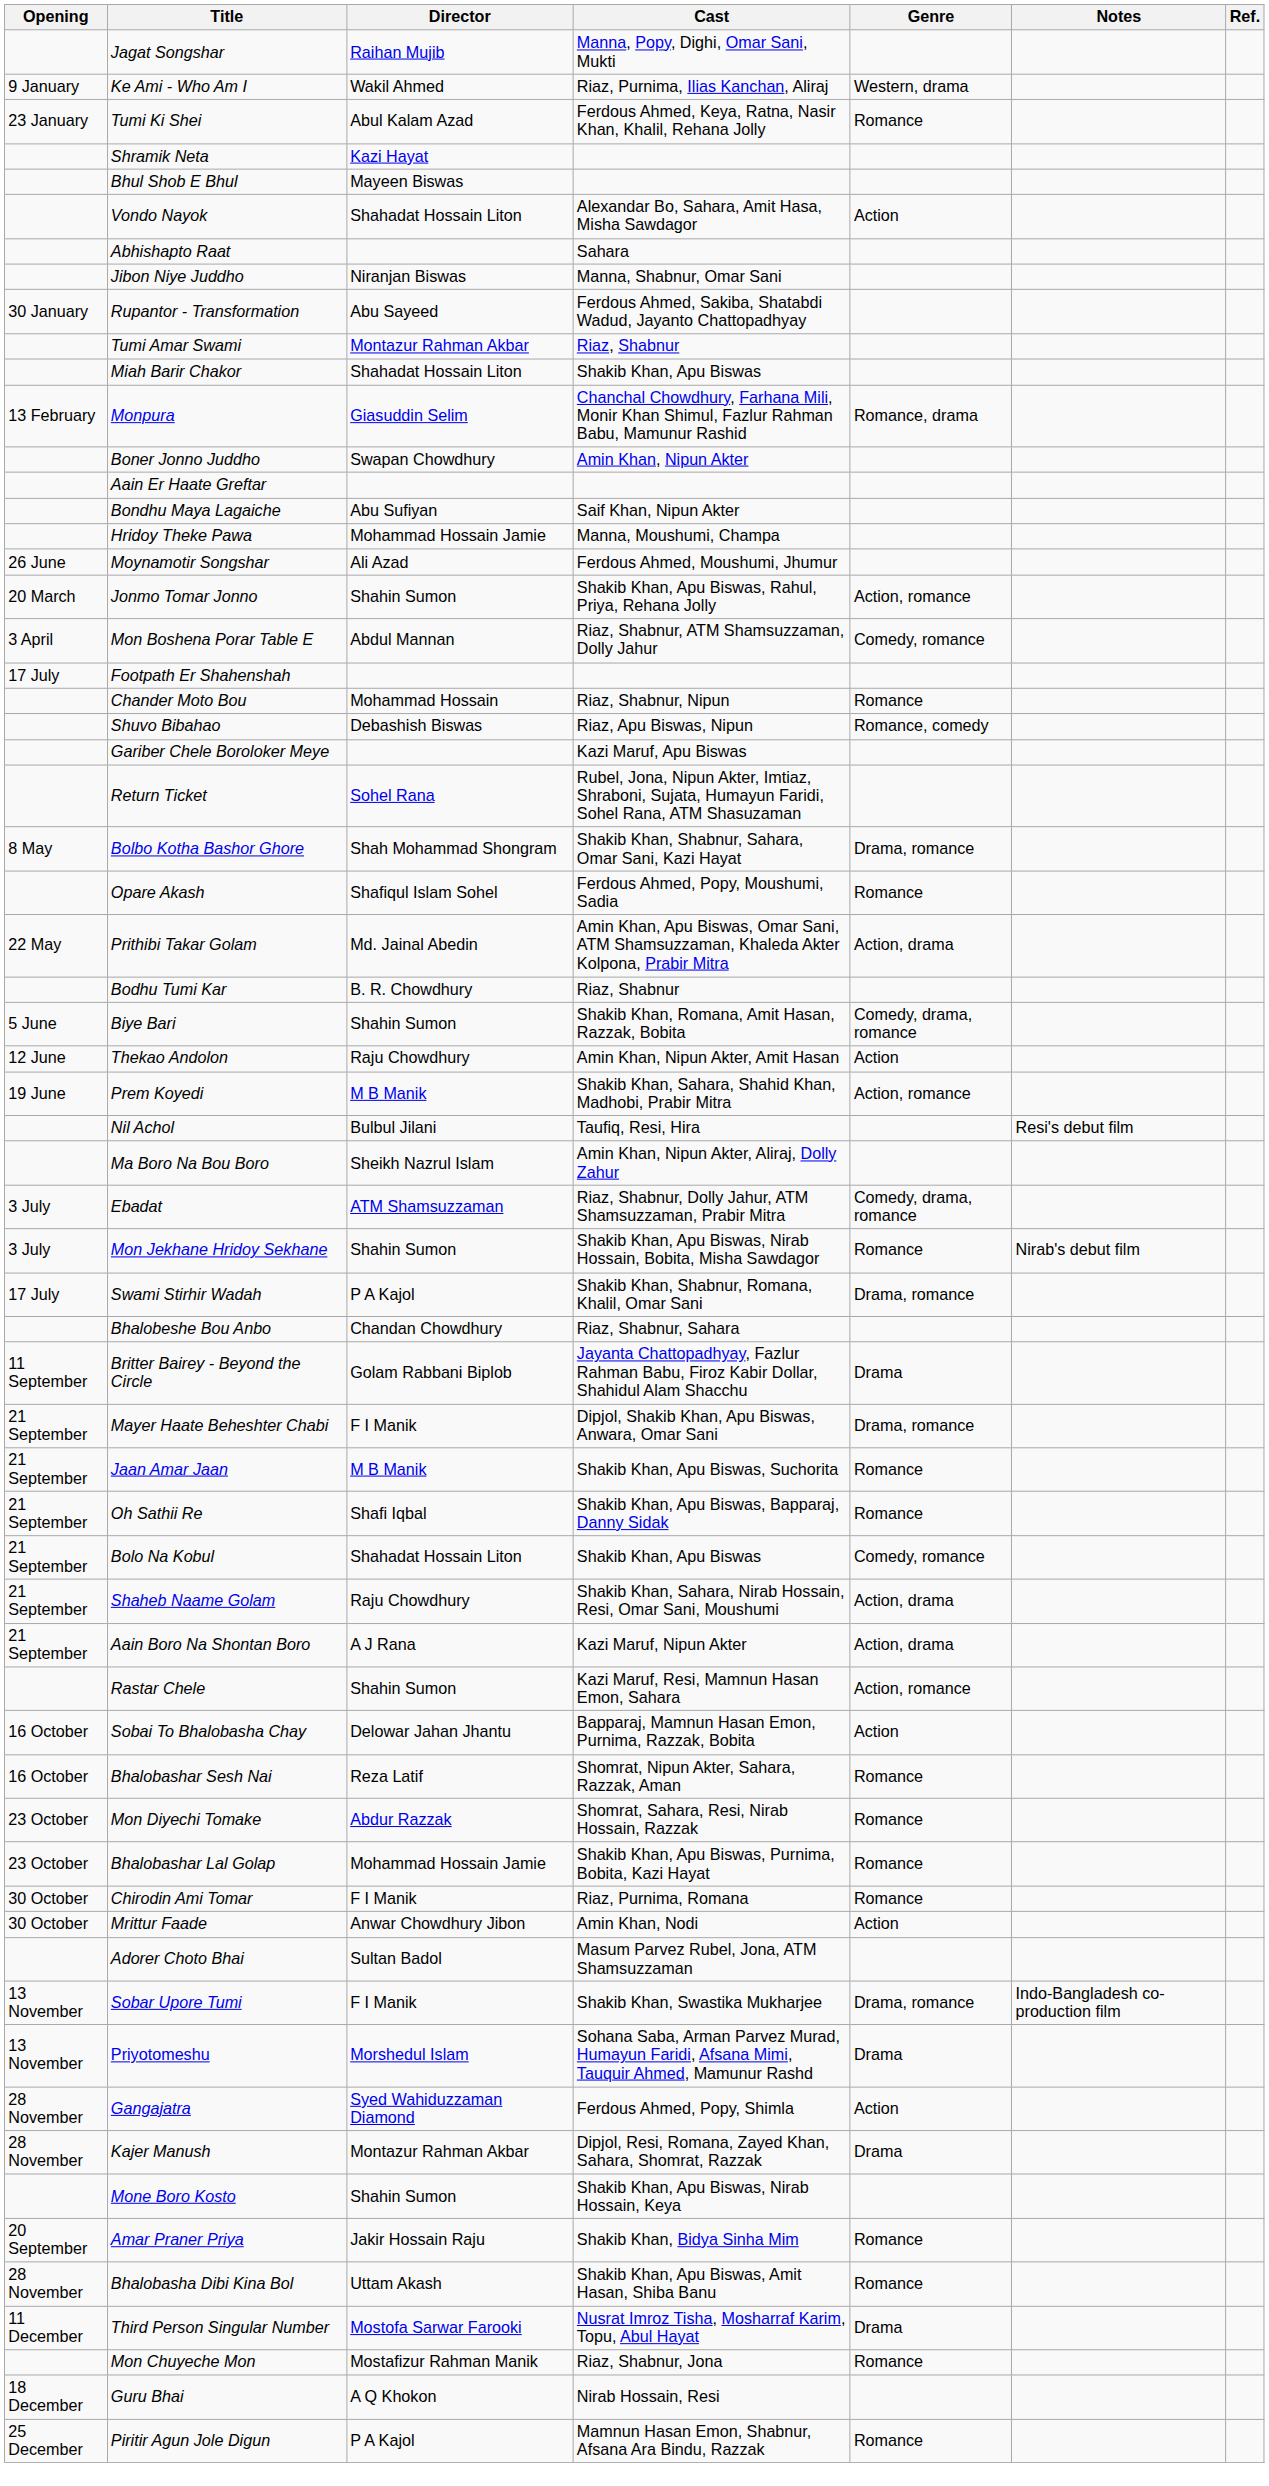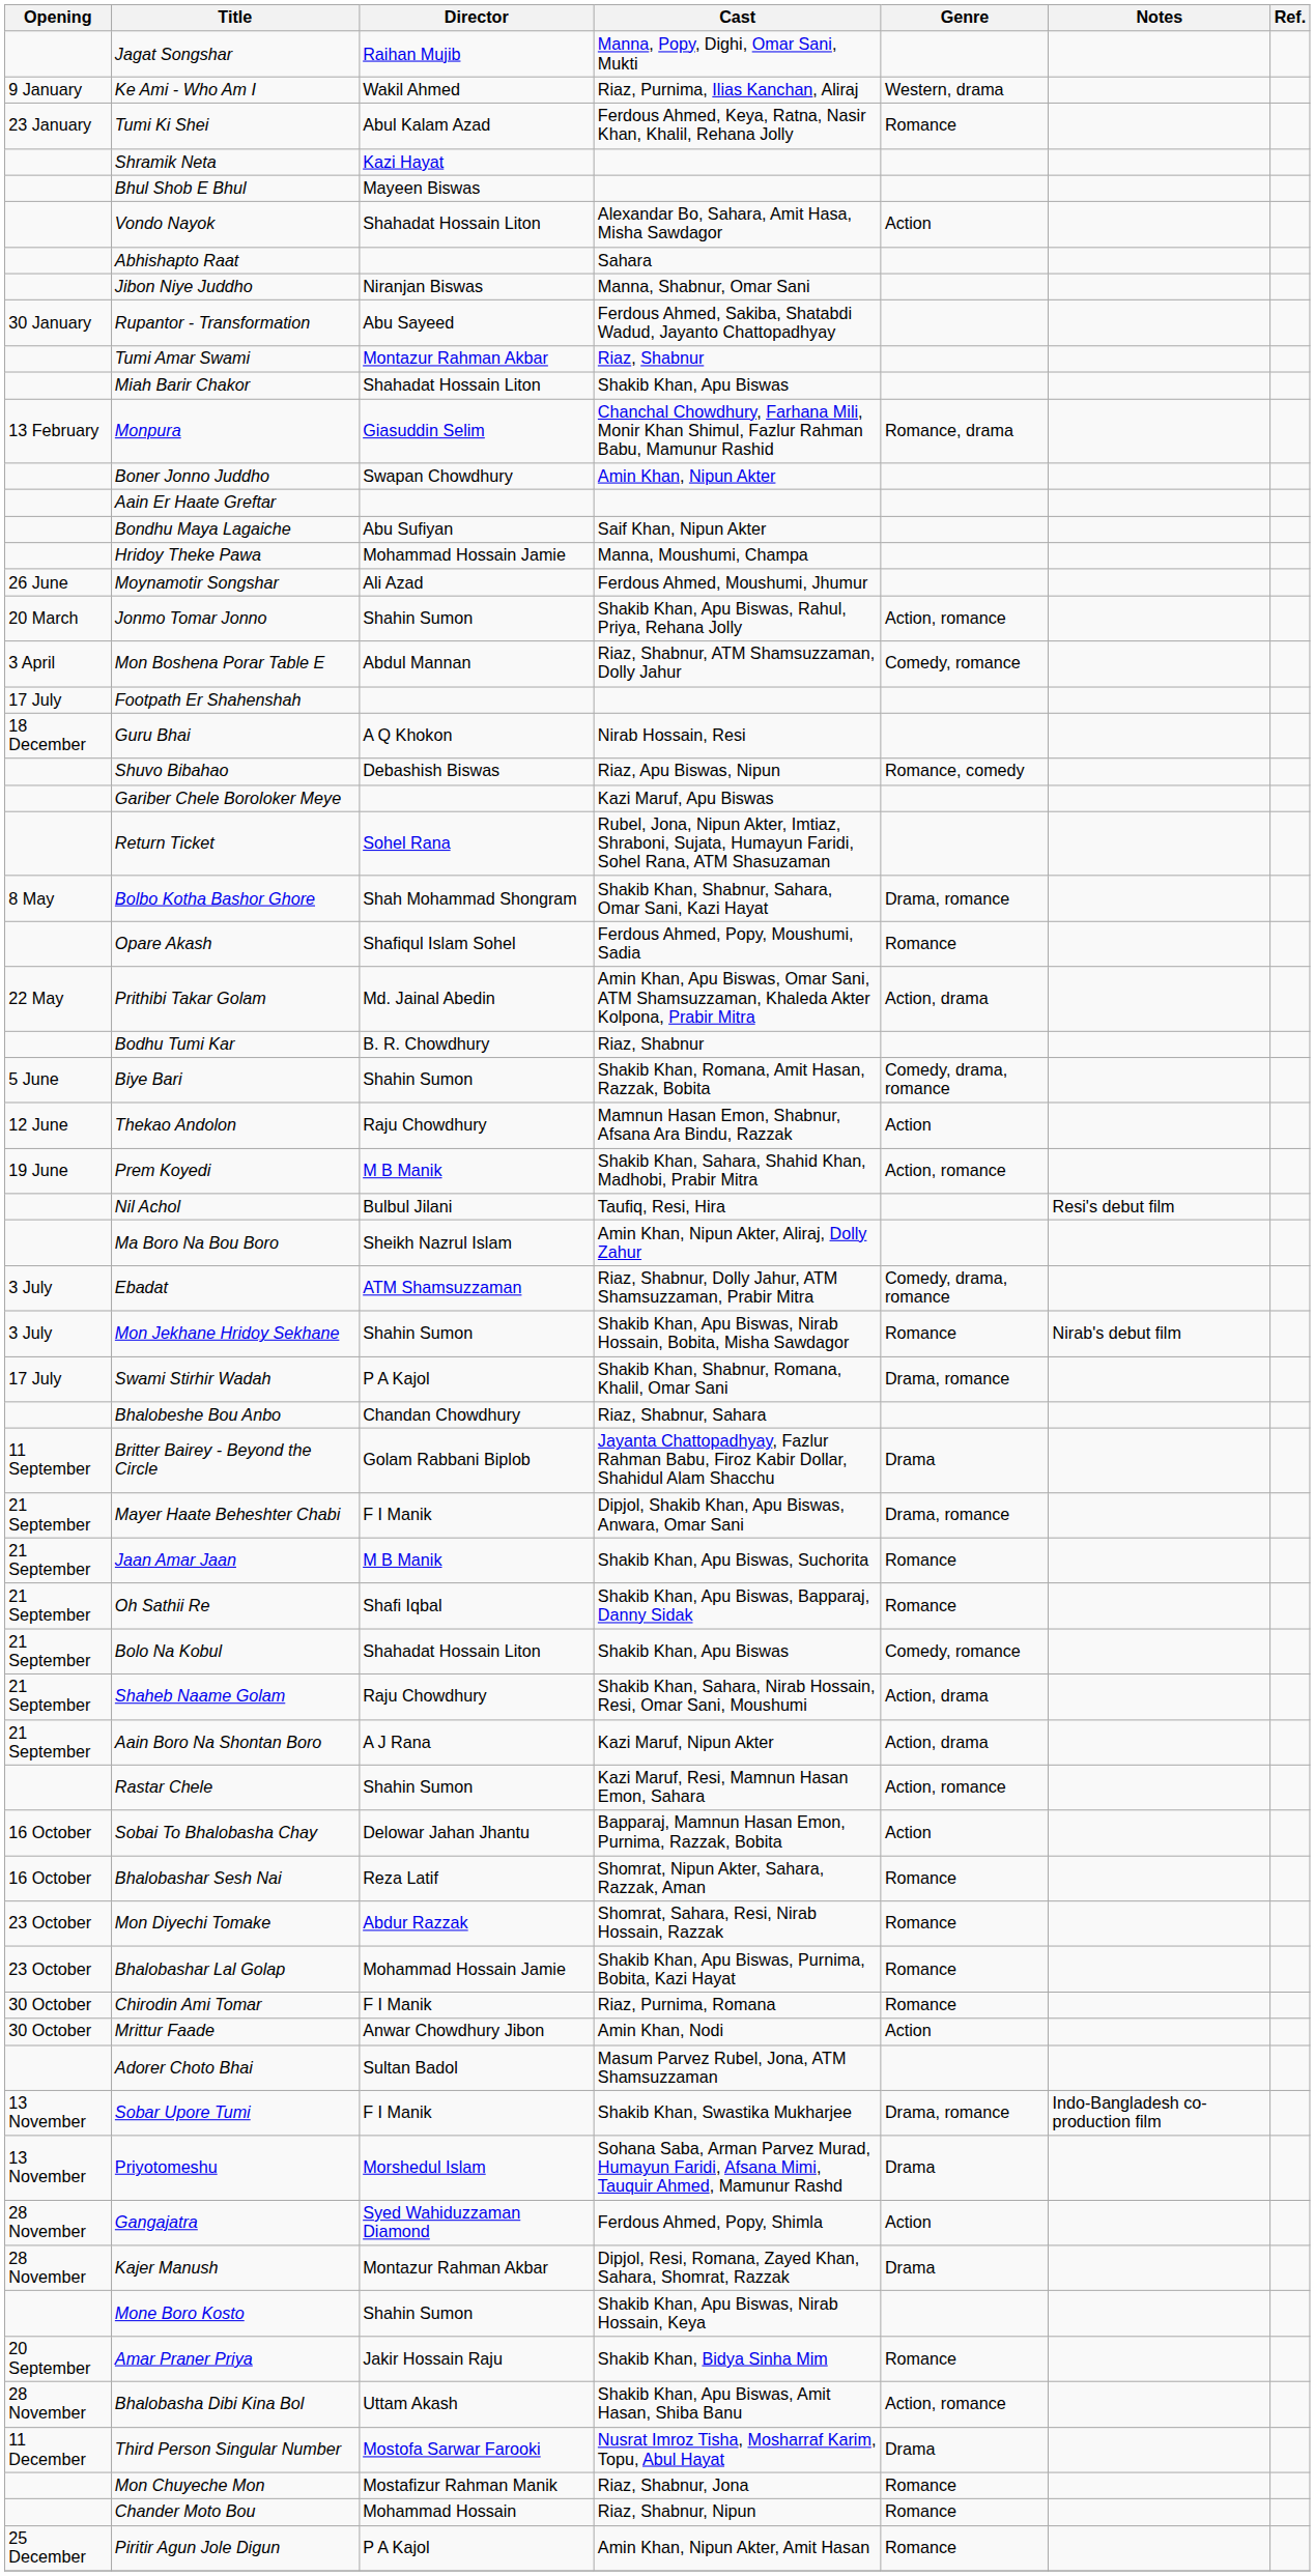rows swapped: Chander Moto Bou <-> Guru Bhai
Thekao Andolon | Cast: Amin Khan, Nipun Akter, Amit Hasan -> Mamnun Hasan Emon, Shabnur, Afsana Ara Bindu, Razzak
Bhalobasha Dibi Kina Bol | Genre: Romance -> Action, romance
Piritir Agun Jole Digun | Cast: Mamnun Hasan Emon, Shabnur, Afsana Ara Bindu, Razzak -> Amin Khan, Nipun Akter, Amit Hasan
